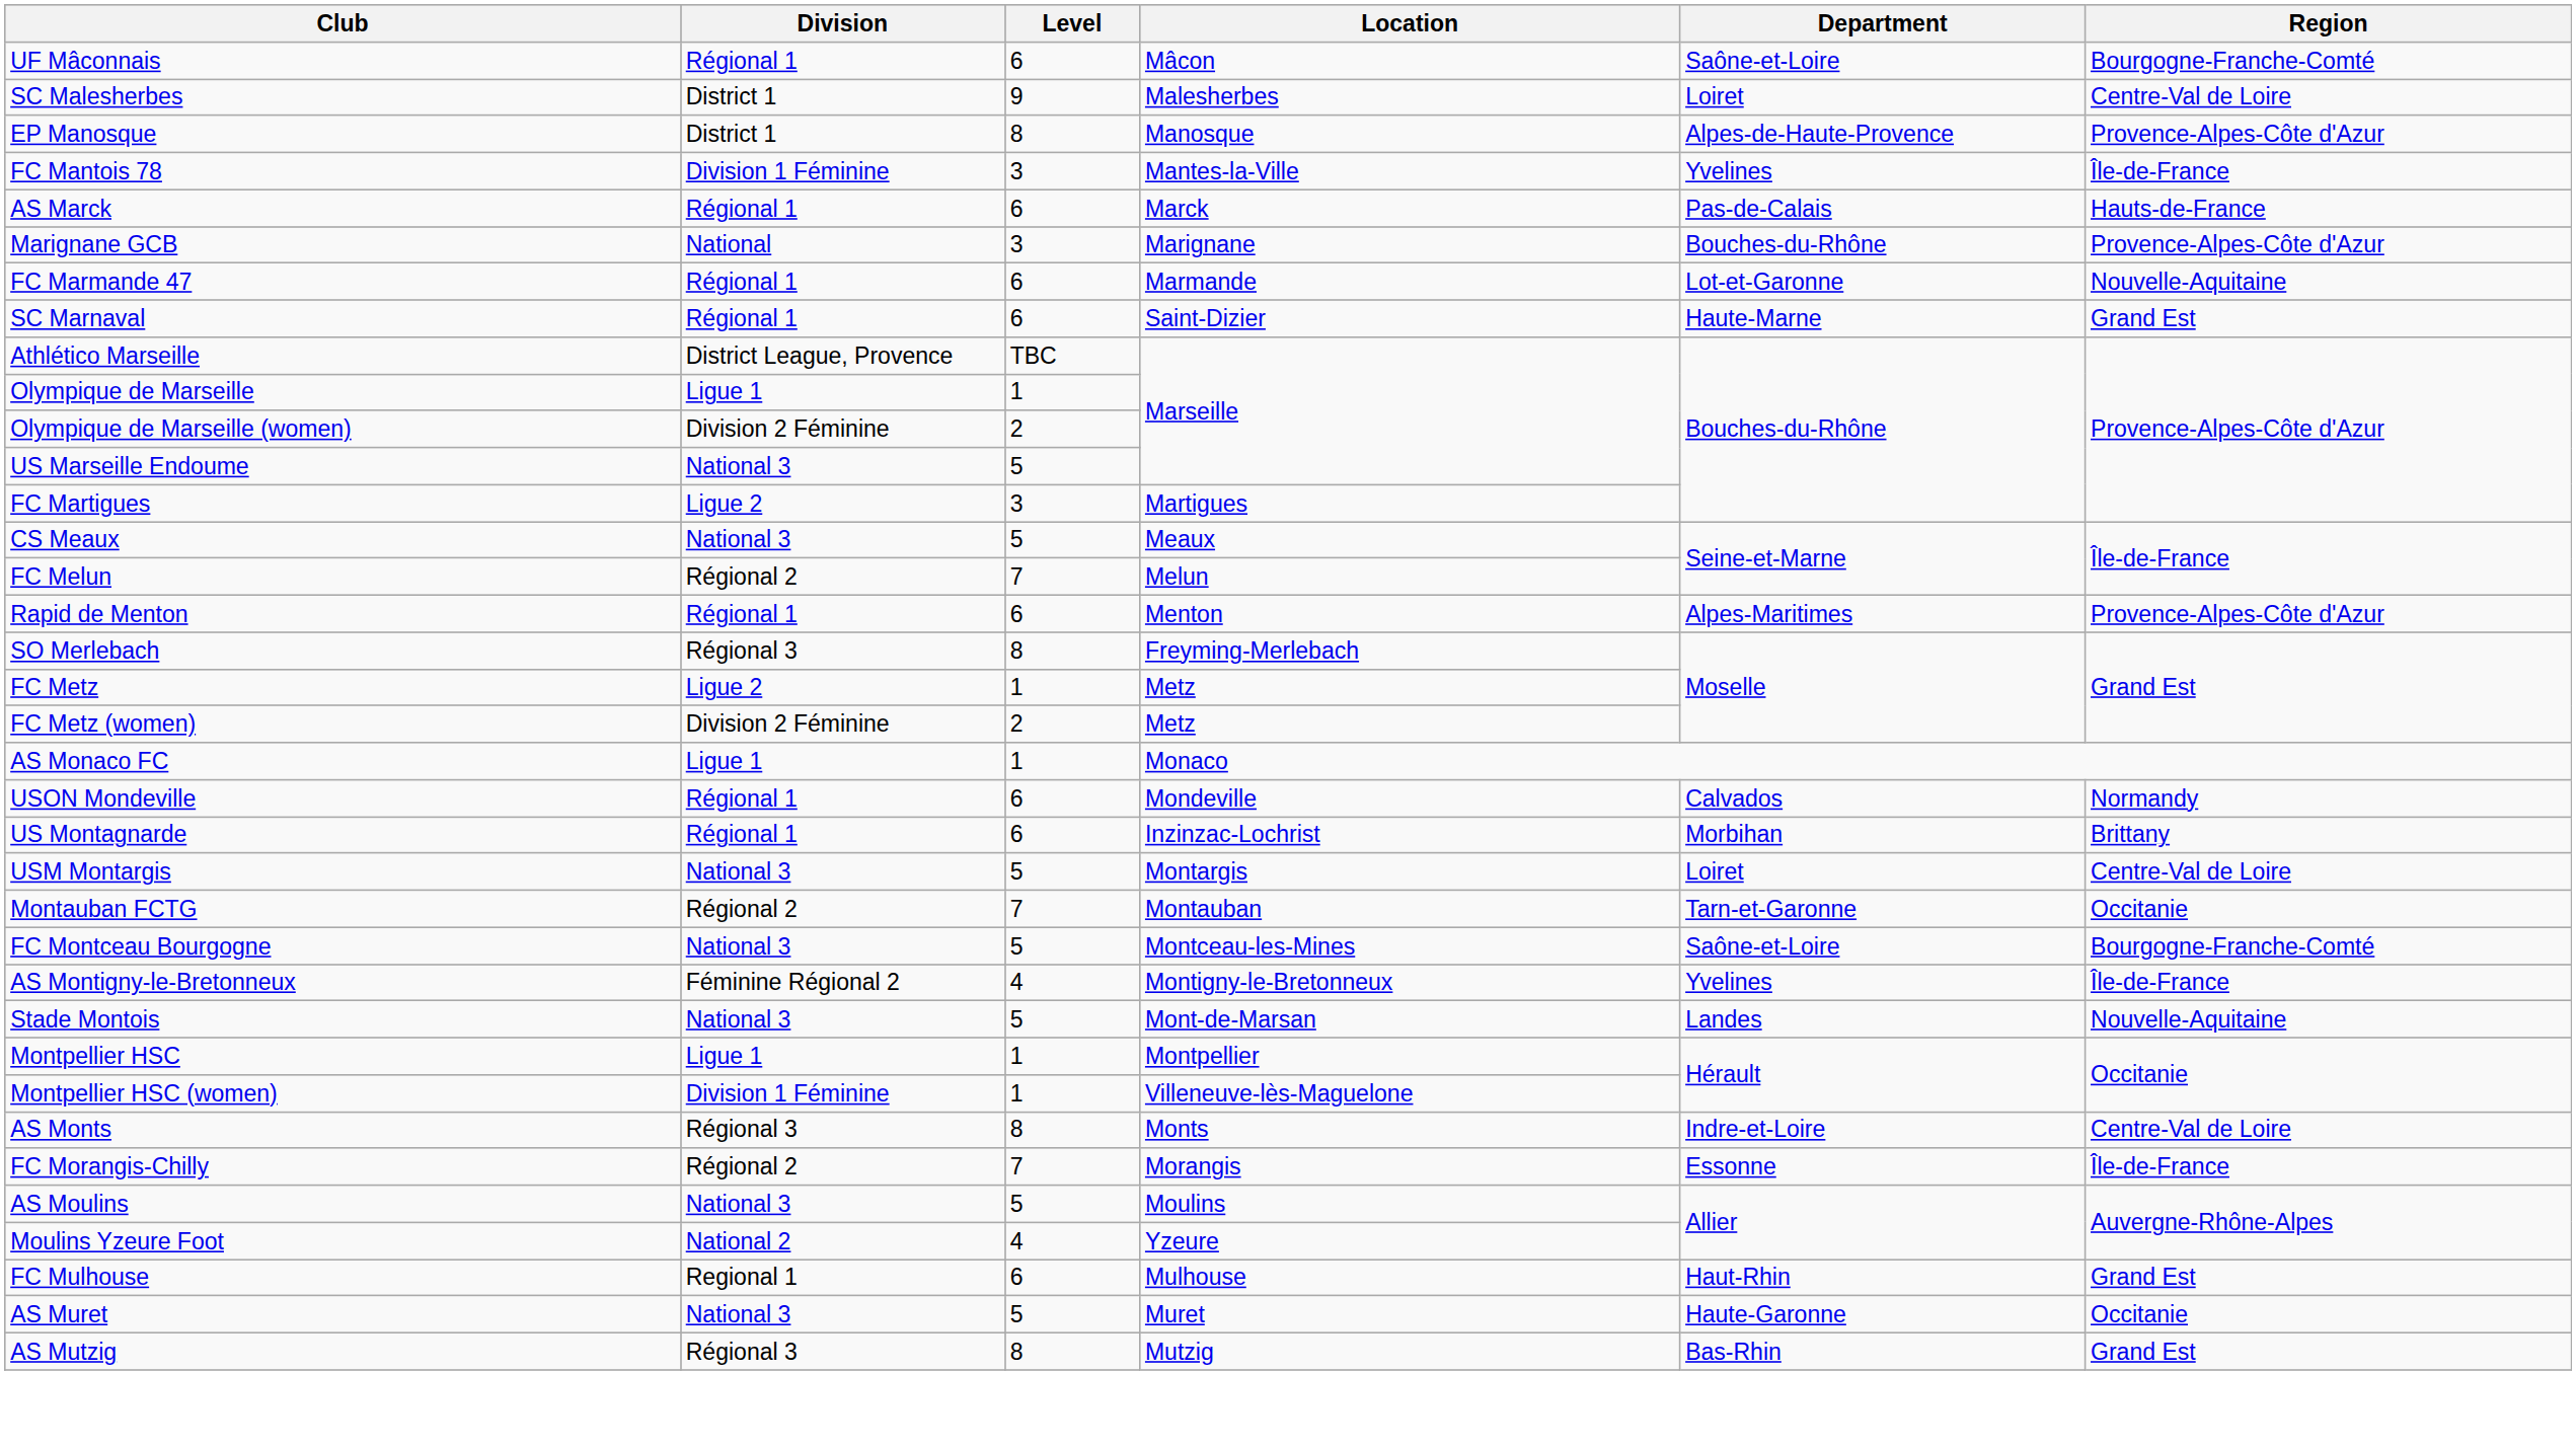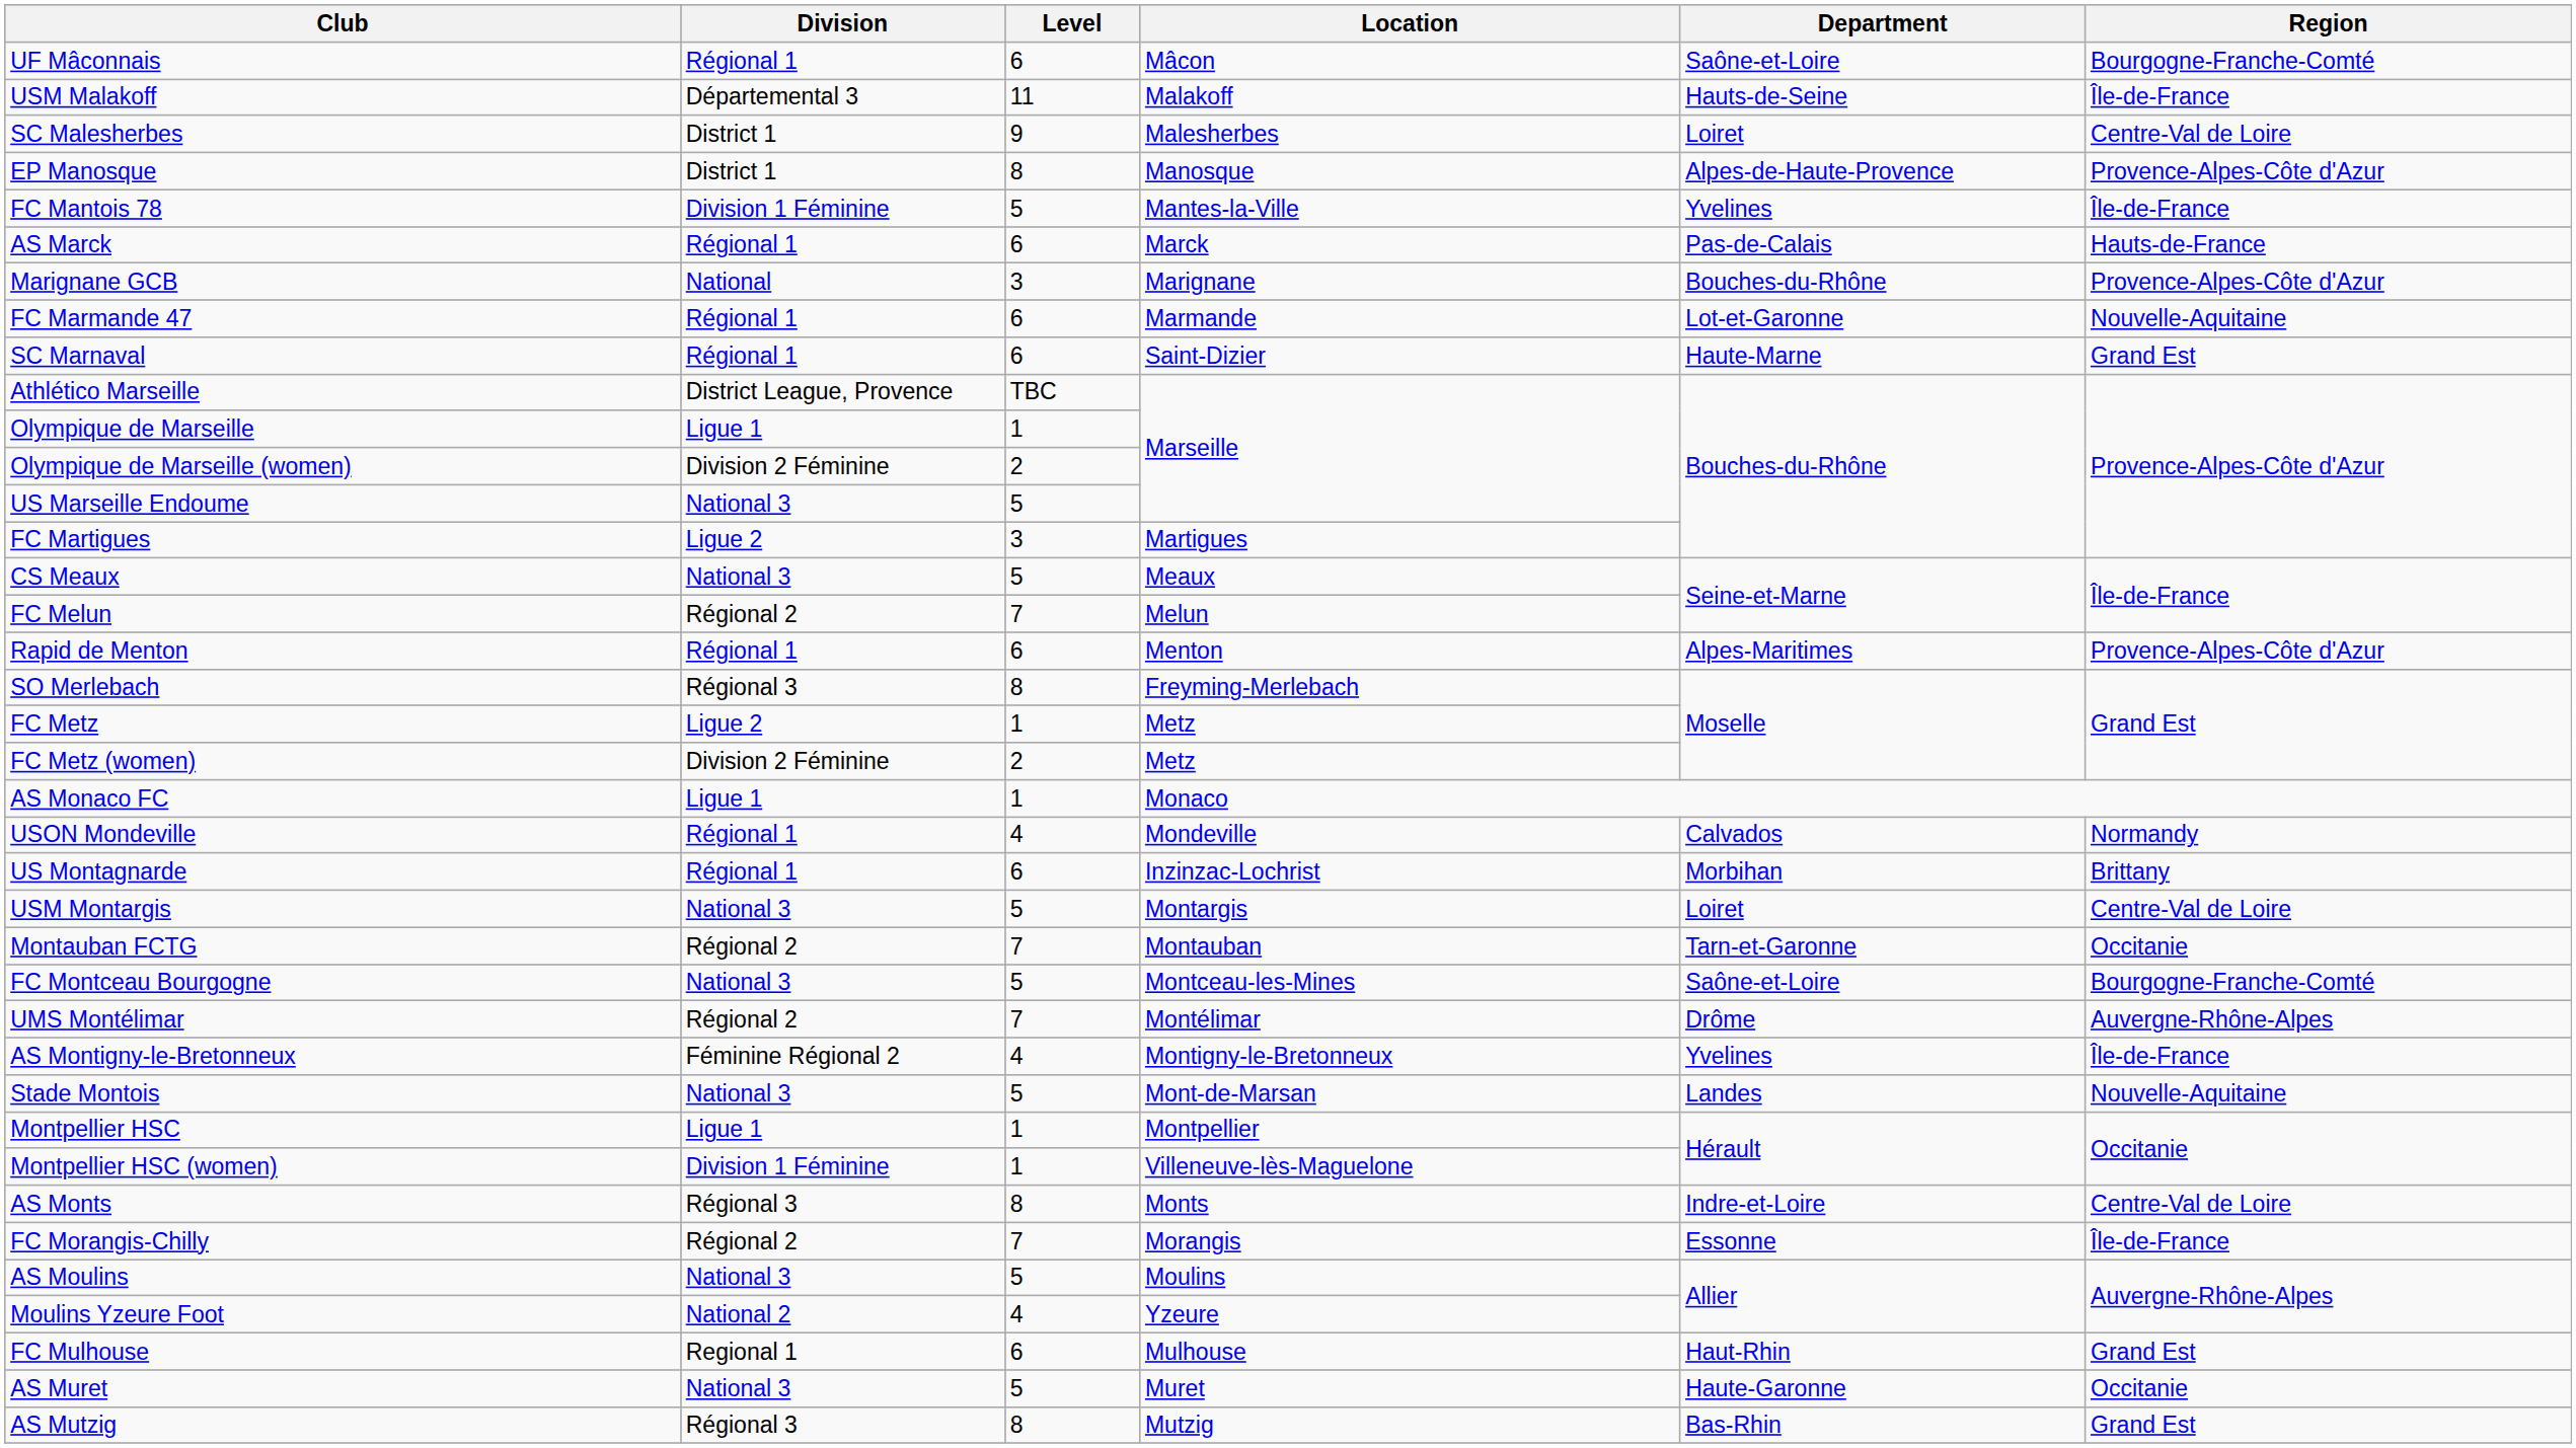+ row: USM Malakoff | Départemental 3 | 11 | Malakoff | Hauts-de-Seine | Île-de-France
FC Mantois 78 | Level: 3 -> 5
USON Mondeville | Level: 6 -> 4
+ row: UMS Montélimar | Régional 2 | 7 | Montélimar | Drôme | Auvergne-Rhône-Alpes
